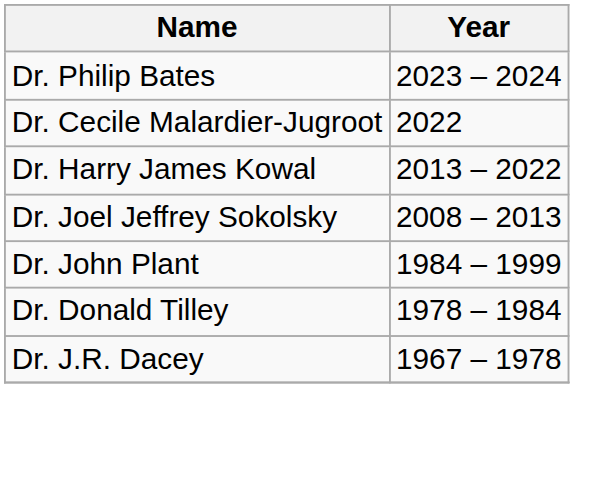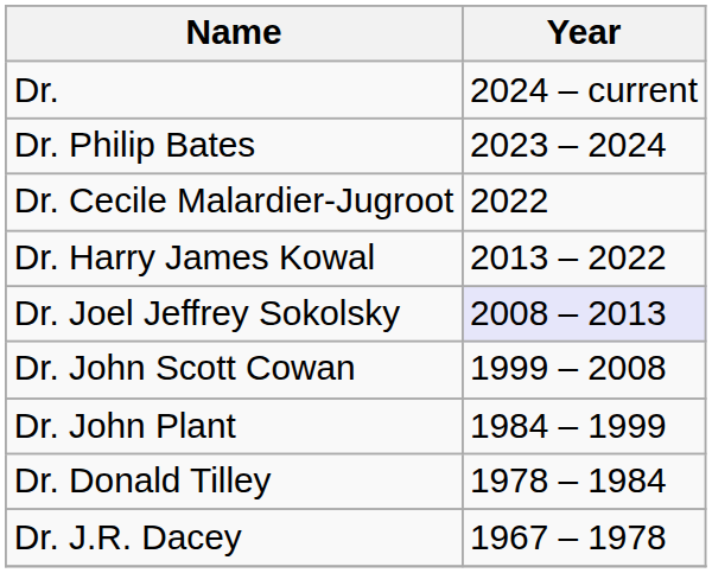+ row: Dr. | 2024 – current
Dr. Joel Jeffrey Sokolsky | Year: no background -> lavender background
+ row: Dr. John Scott Cowan | 1999 – 2008
